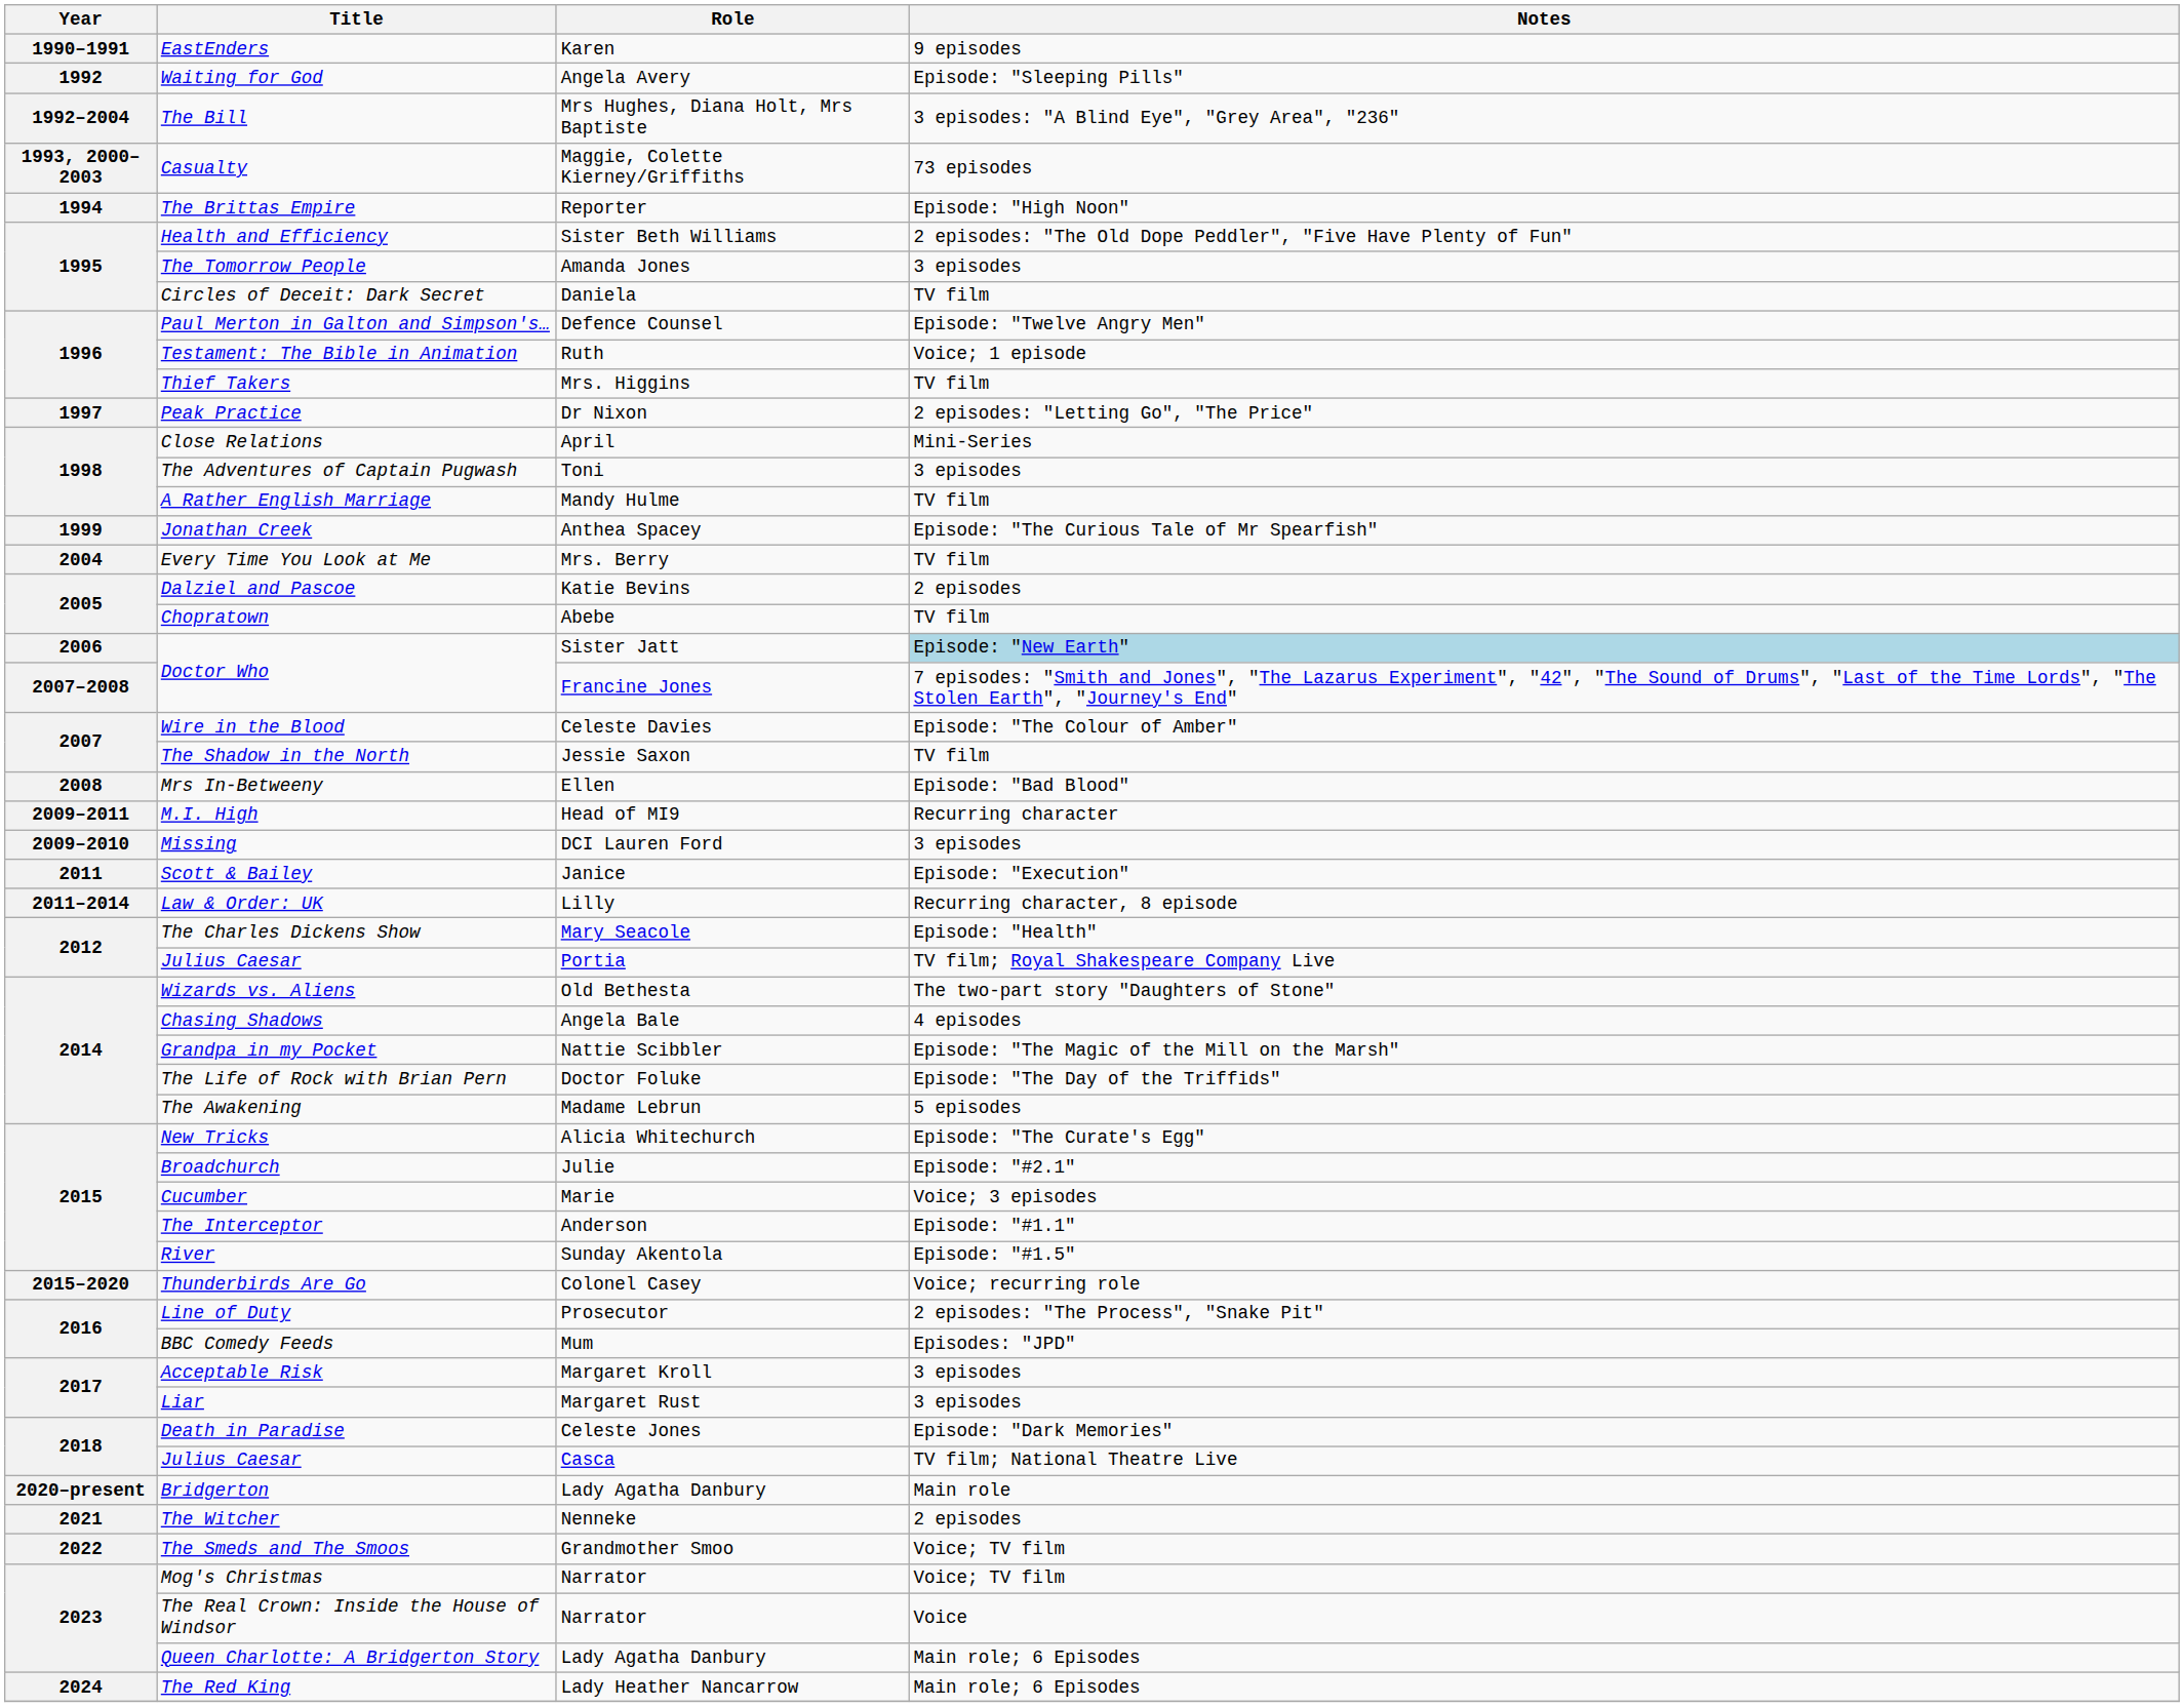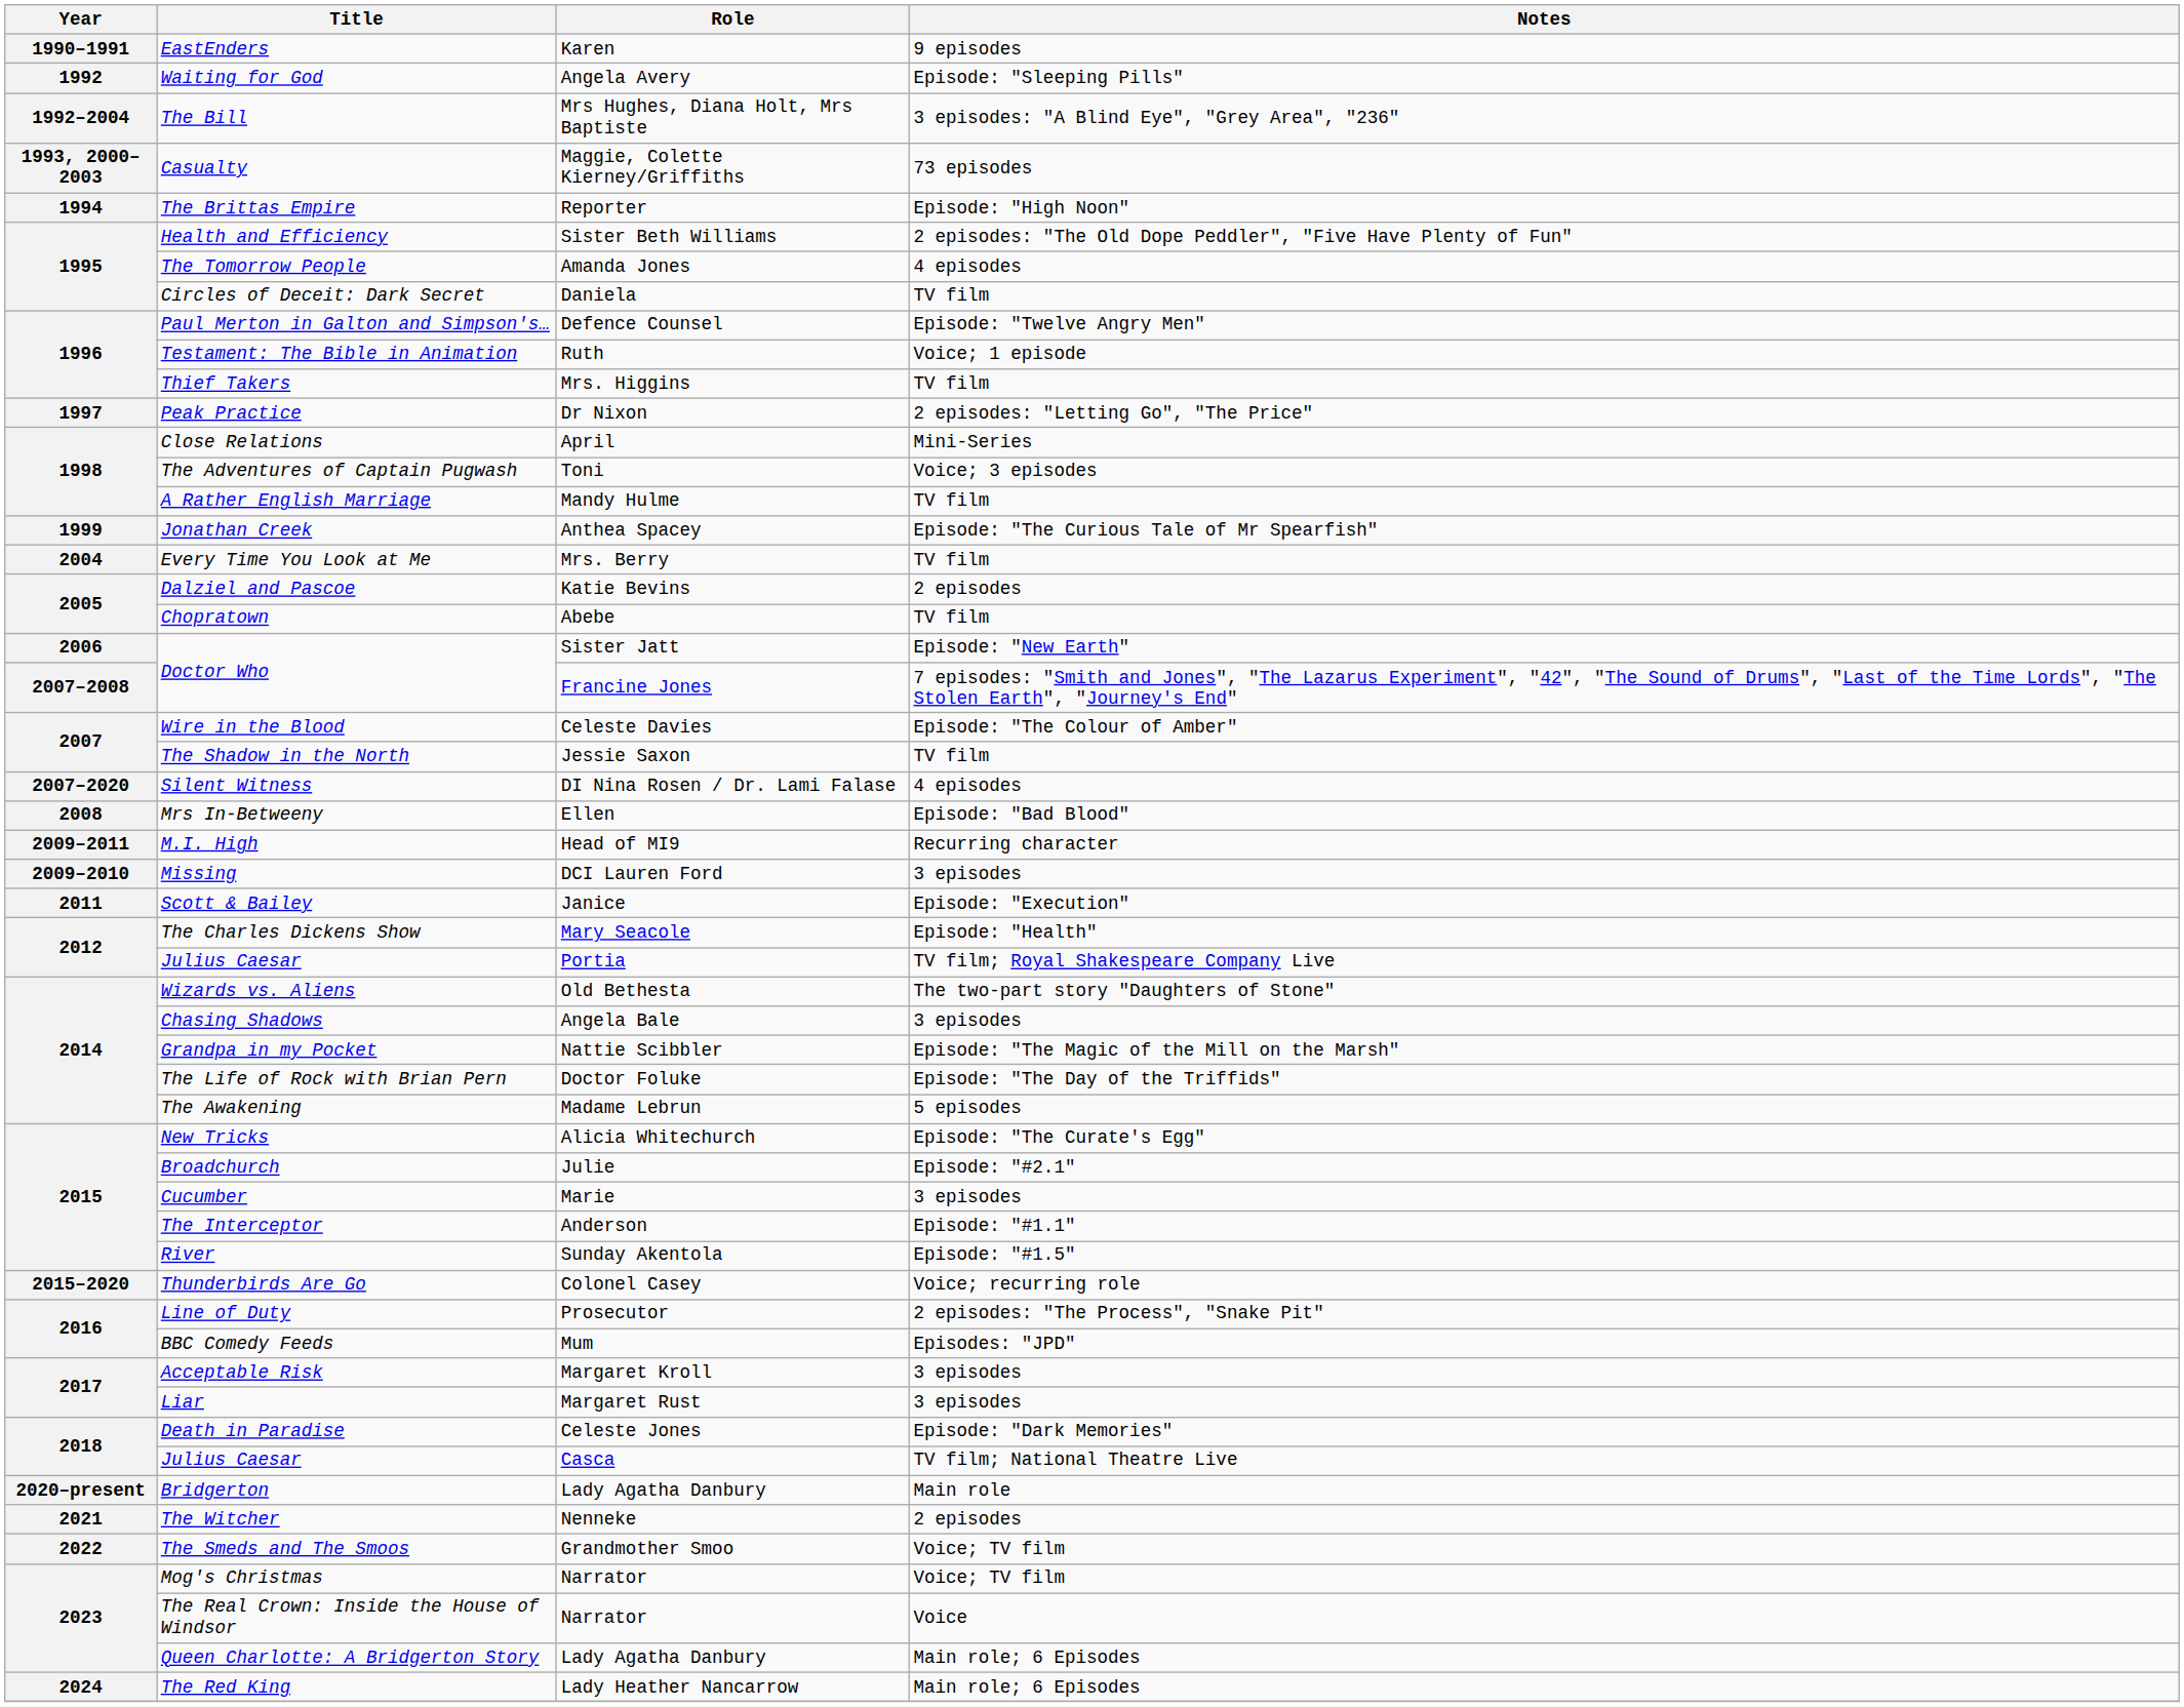The Tomorrow People | Notes: 3 episodes -> 4 episodes
The Adventures of Captain Pugwash | Notes: 3 episodes -> Voice; 3 episodes
Doctor Who / Sister Jatt | Notes: lightblue background -> no background
+ row: 2007–2020 | Silent Witness | DI Nina Rosen / Dr. Lami Falase | 4 episodes
- row: 2011–2014 | Law & Order: UK | Lilly | Recurring character, 8 episode
Chasing Shadows | Notes: 4 episodes -> 3 episodes
Cucumber | Notes: Voice; 3 episodes -> 3 episodes
